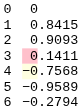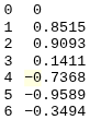1 | column 6: 8415 -> 8515
3 | column 4: pink background -> no background
4 | column 6: 7568 -> 7368
6 | column 6: 2794 -> 3494
